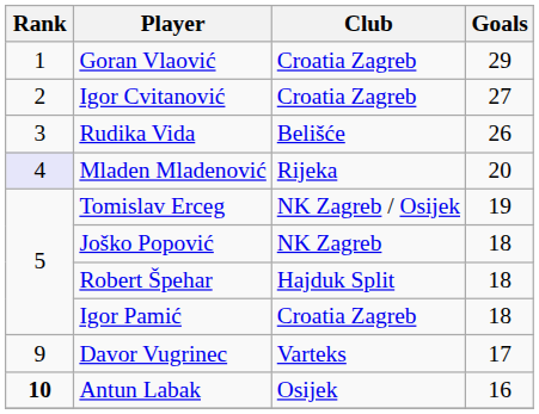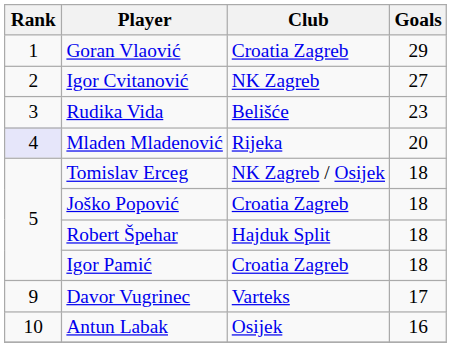Igor Cvitanović | Club: Croatia Zagreb -> NK Zagreb
Rudika Vida | Goals: 26 -> 23
Tomislav Erceg | Goals: 19 -> 18
Joško Popović | Club: NK Zagreb -> Croatia Zagreb
Antun Labak | Rank: bold -> normal
